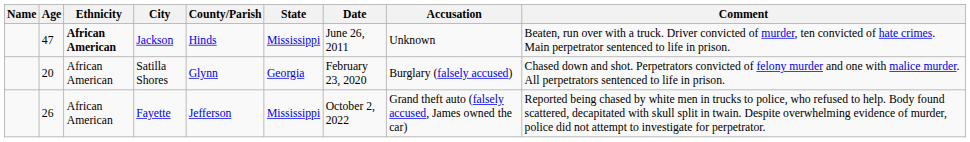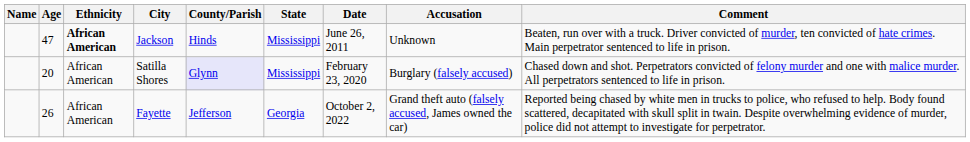Satilla Shores | County/Parish: no background -> lavender background
Satilla Shores | State: Georgia -> Mississippi
Fayette | State: Mississippi -> Georgia
